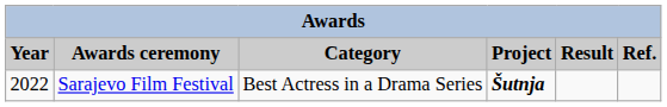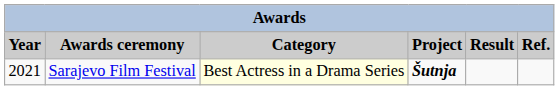Sarajevo Film Festival | Year: 2022 -> 2021
Sarajevo Film Festival | Category: no background -> lightyellow background
